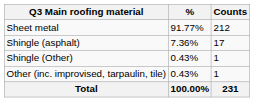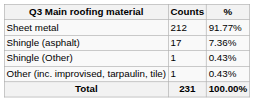columns swapped: Counts <-> %
